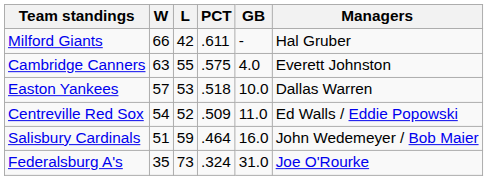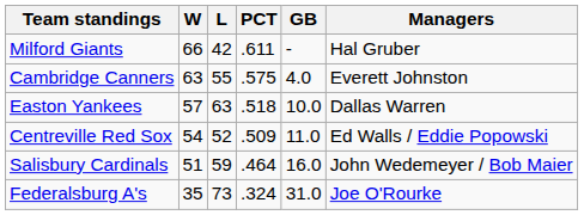Easton Yankees | L: 53 -> 63
